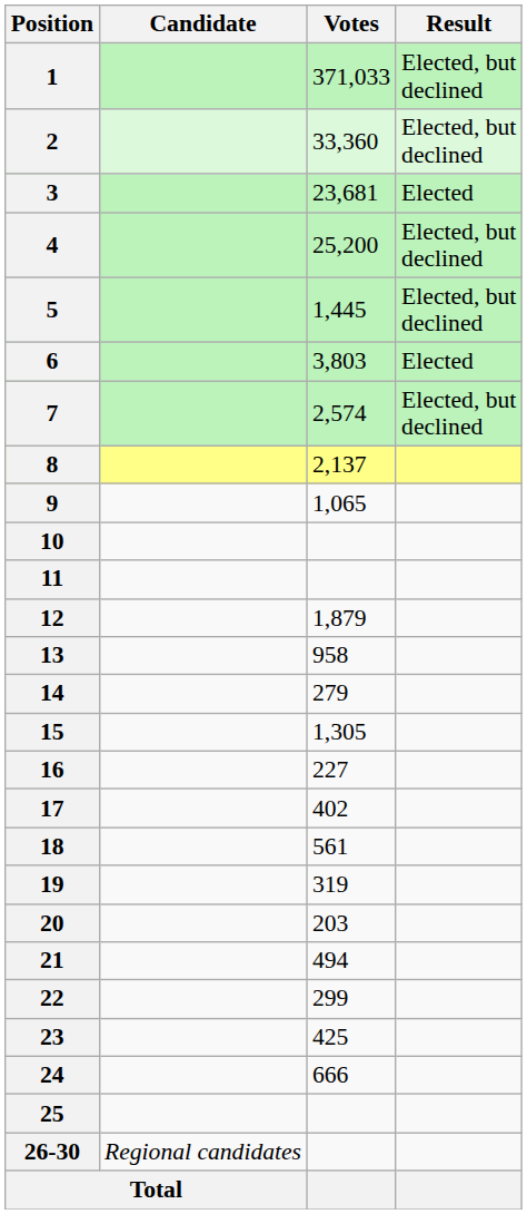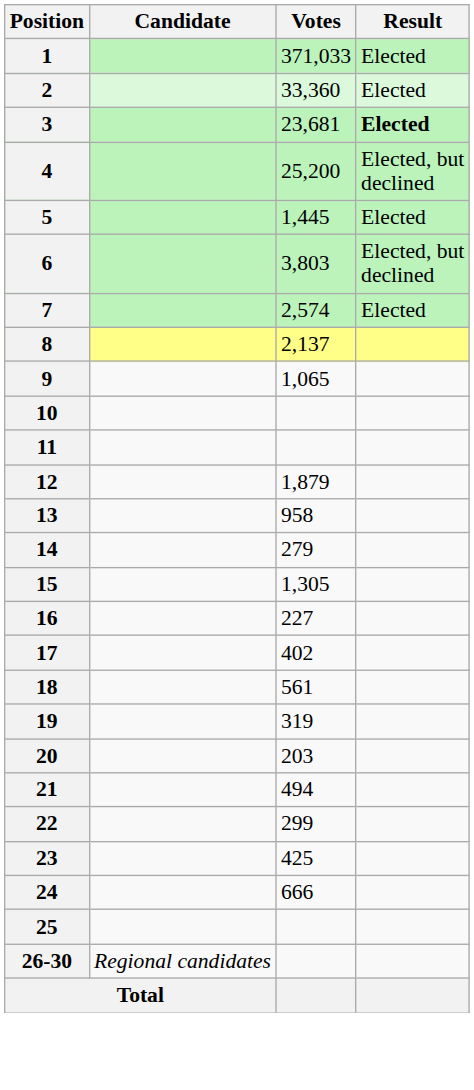1 | Result: Elected, but declined -> Elected
2 | Result: Elected, but declined -> Elected
3 | Result: normal -> bold
5 | Result: Elected, but declined -> Elected
6 | Result: Elected -> Elected, but declined
7 | Result: Elected, but declined -> Elected
